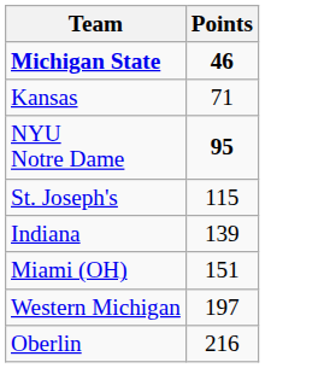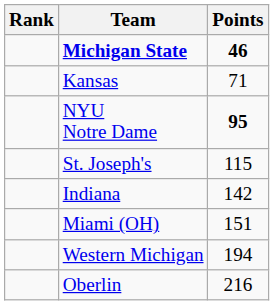+ column: Rank
Indiana | Points: 139 -> 142
Western Michigan | Points: 197 -> 194
